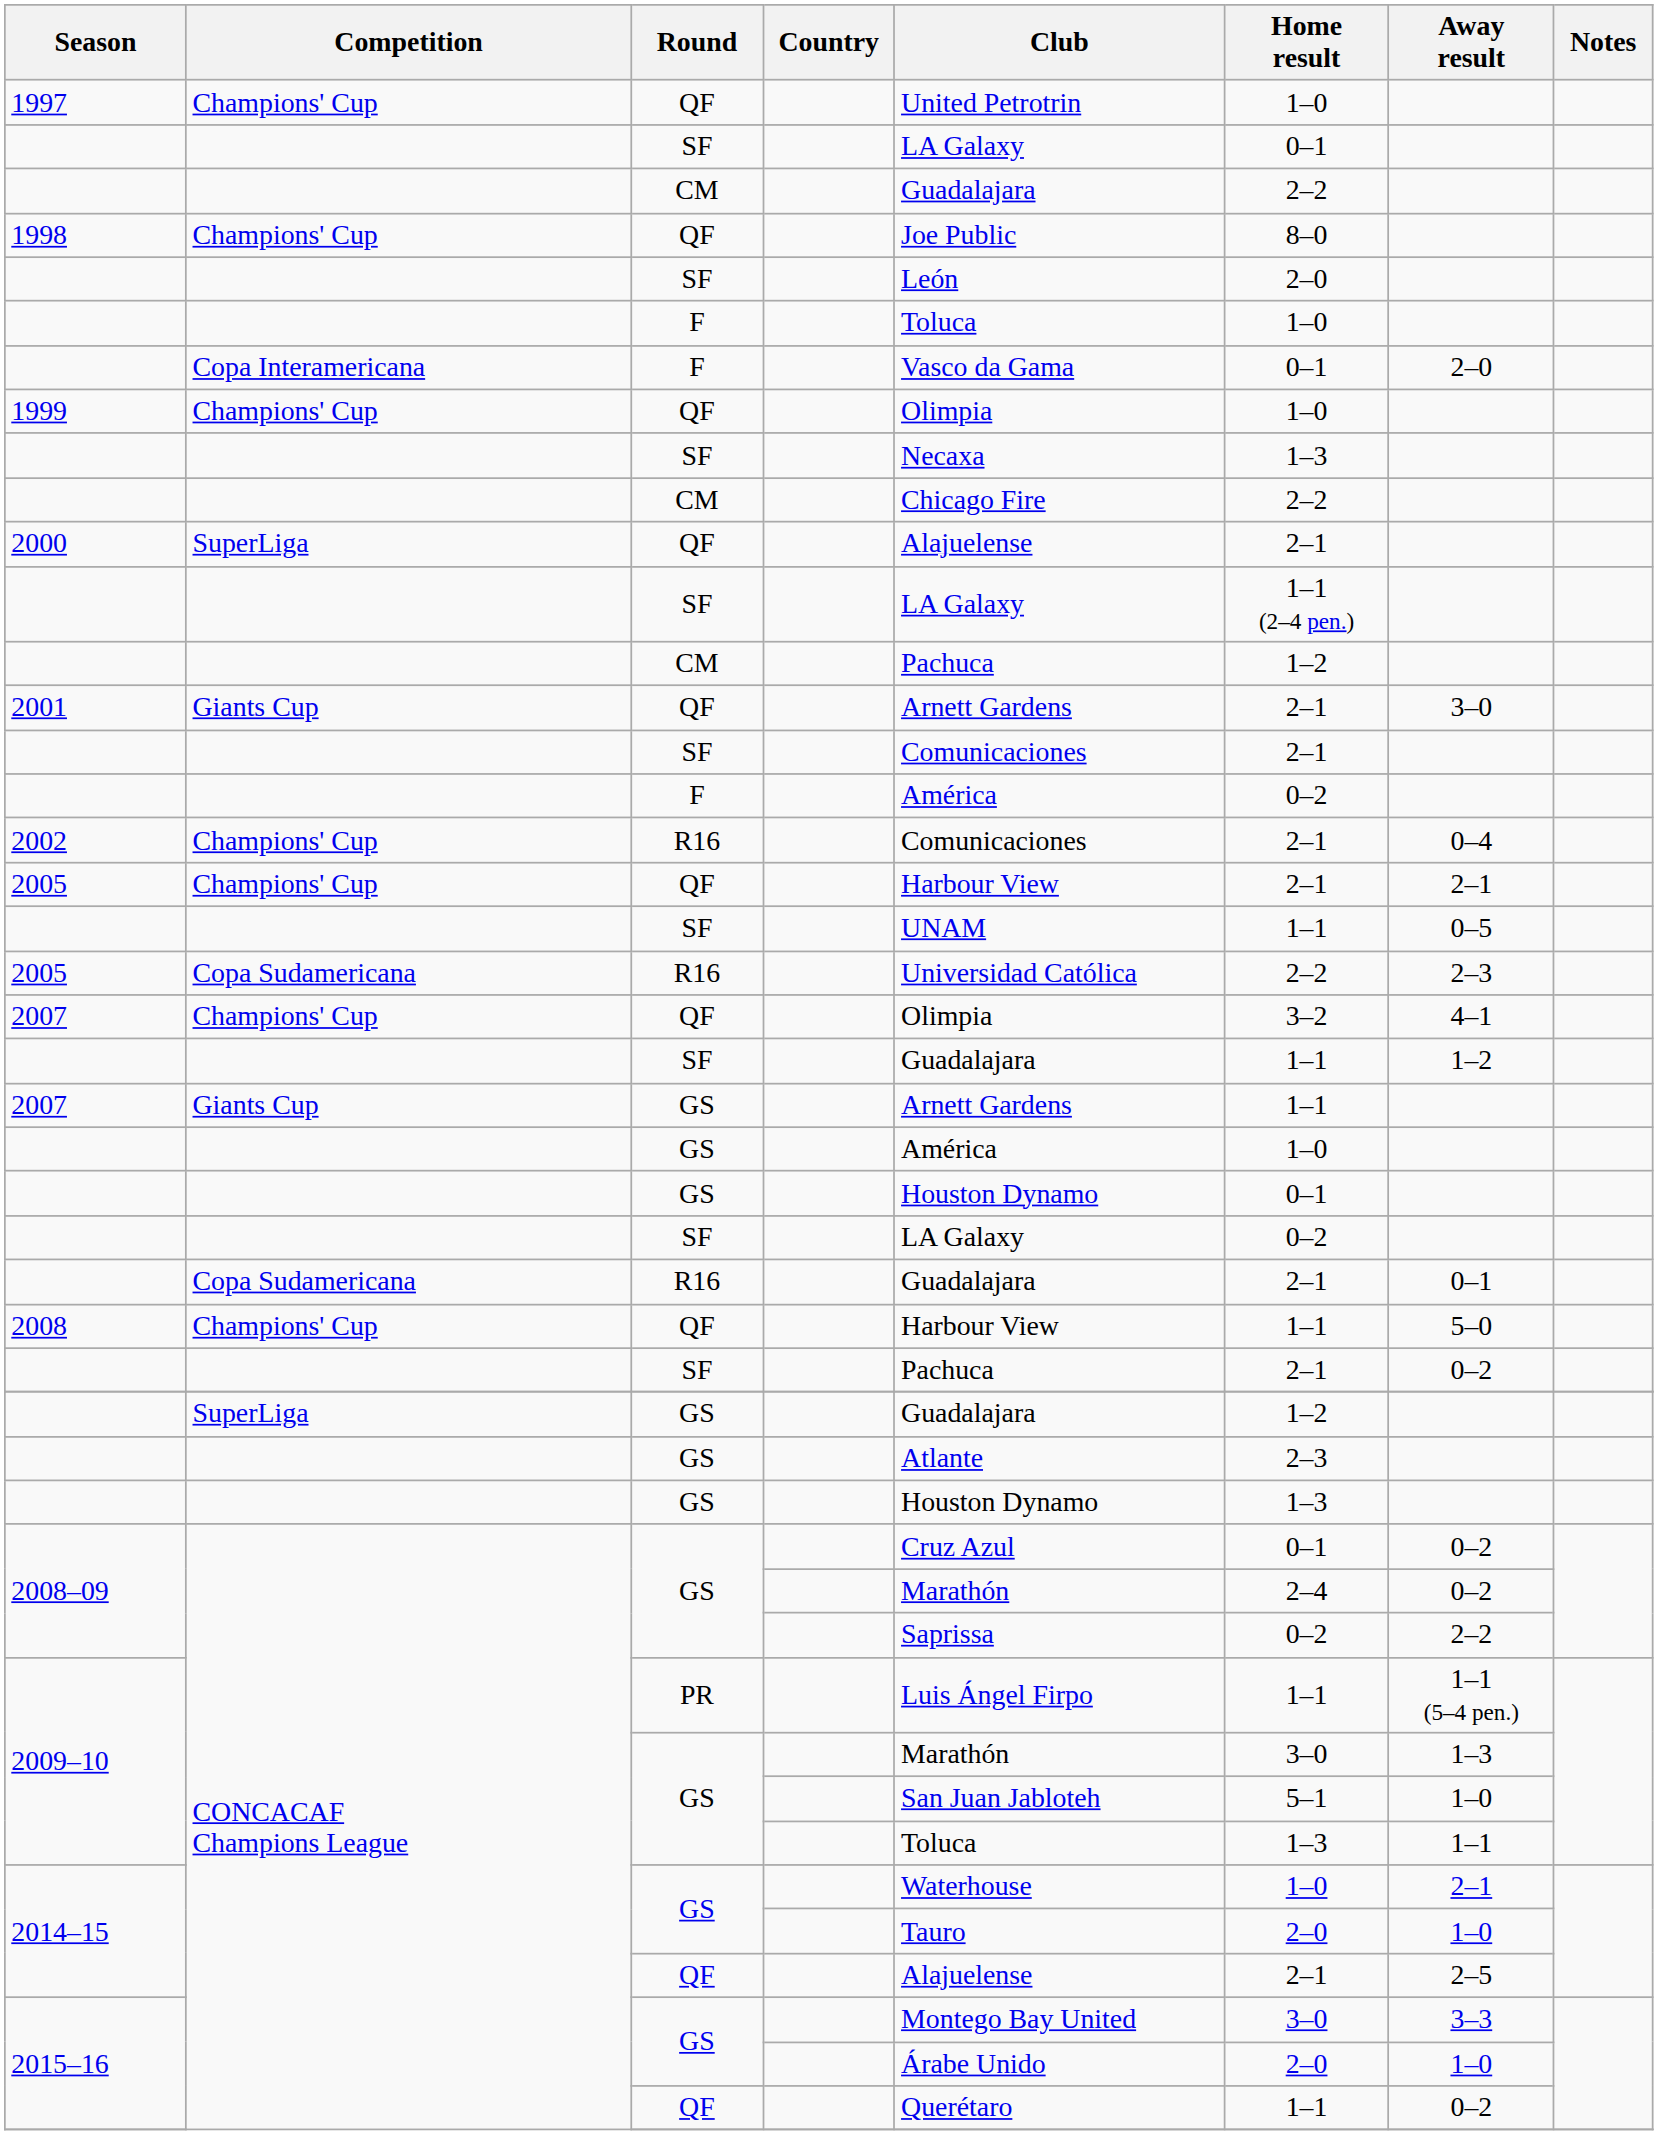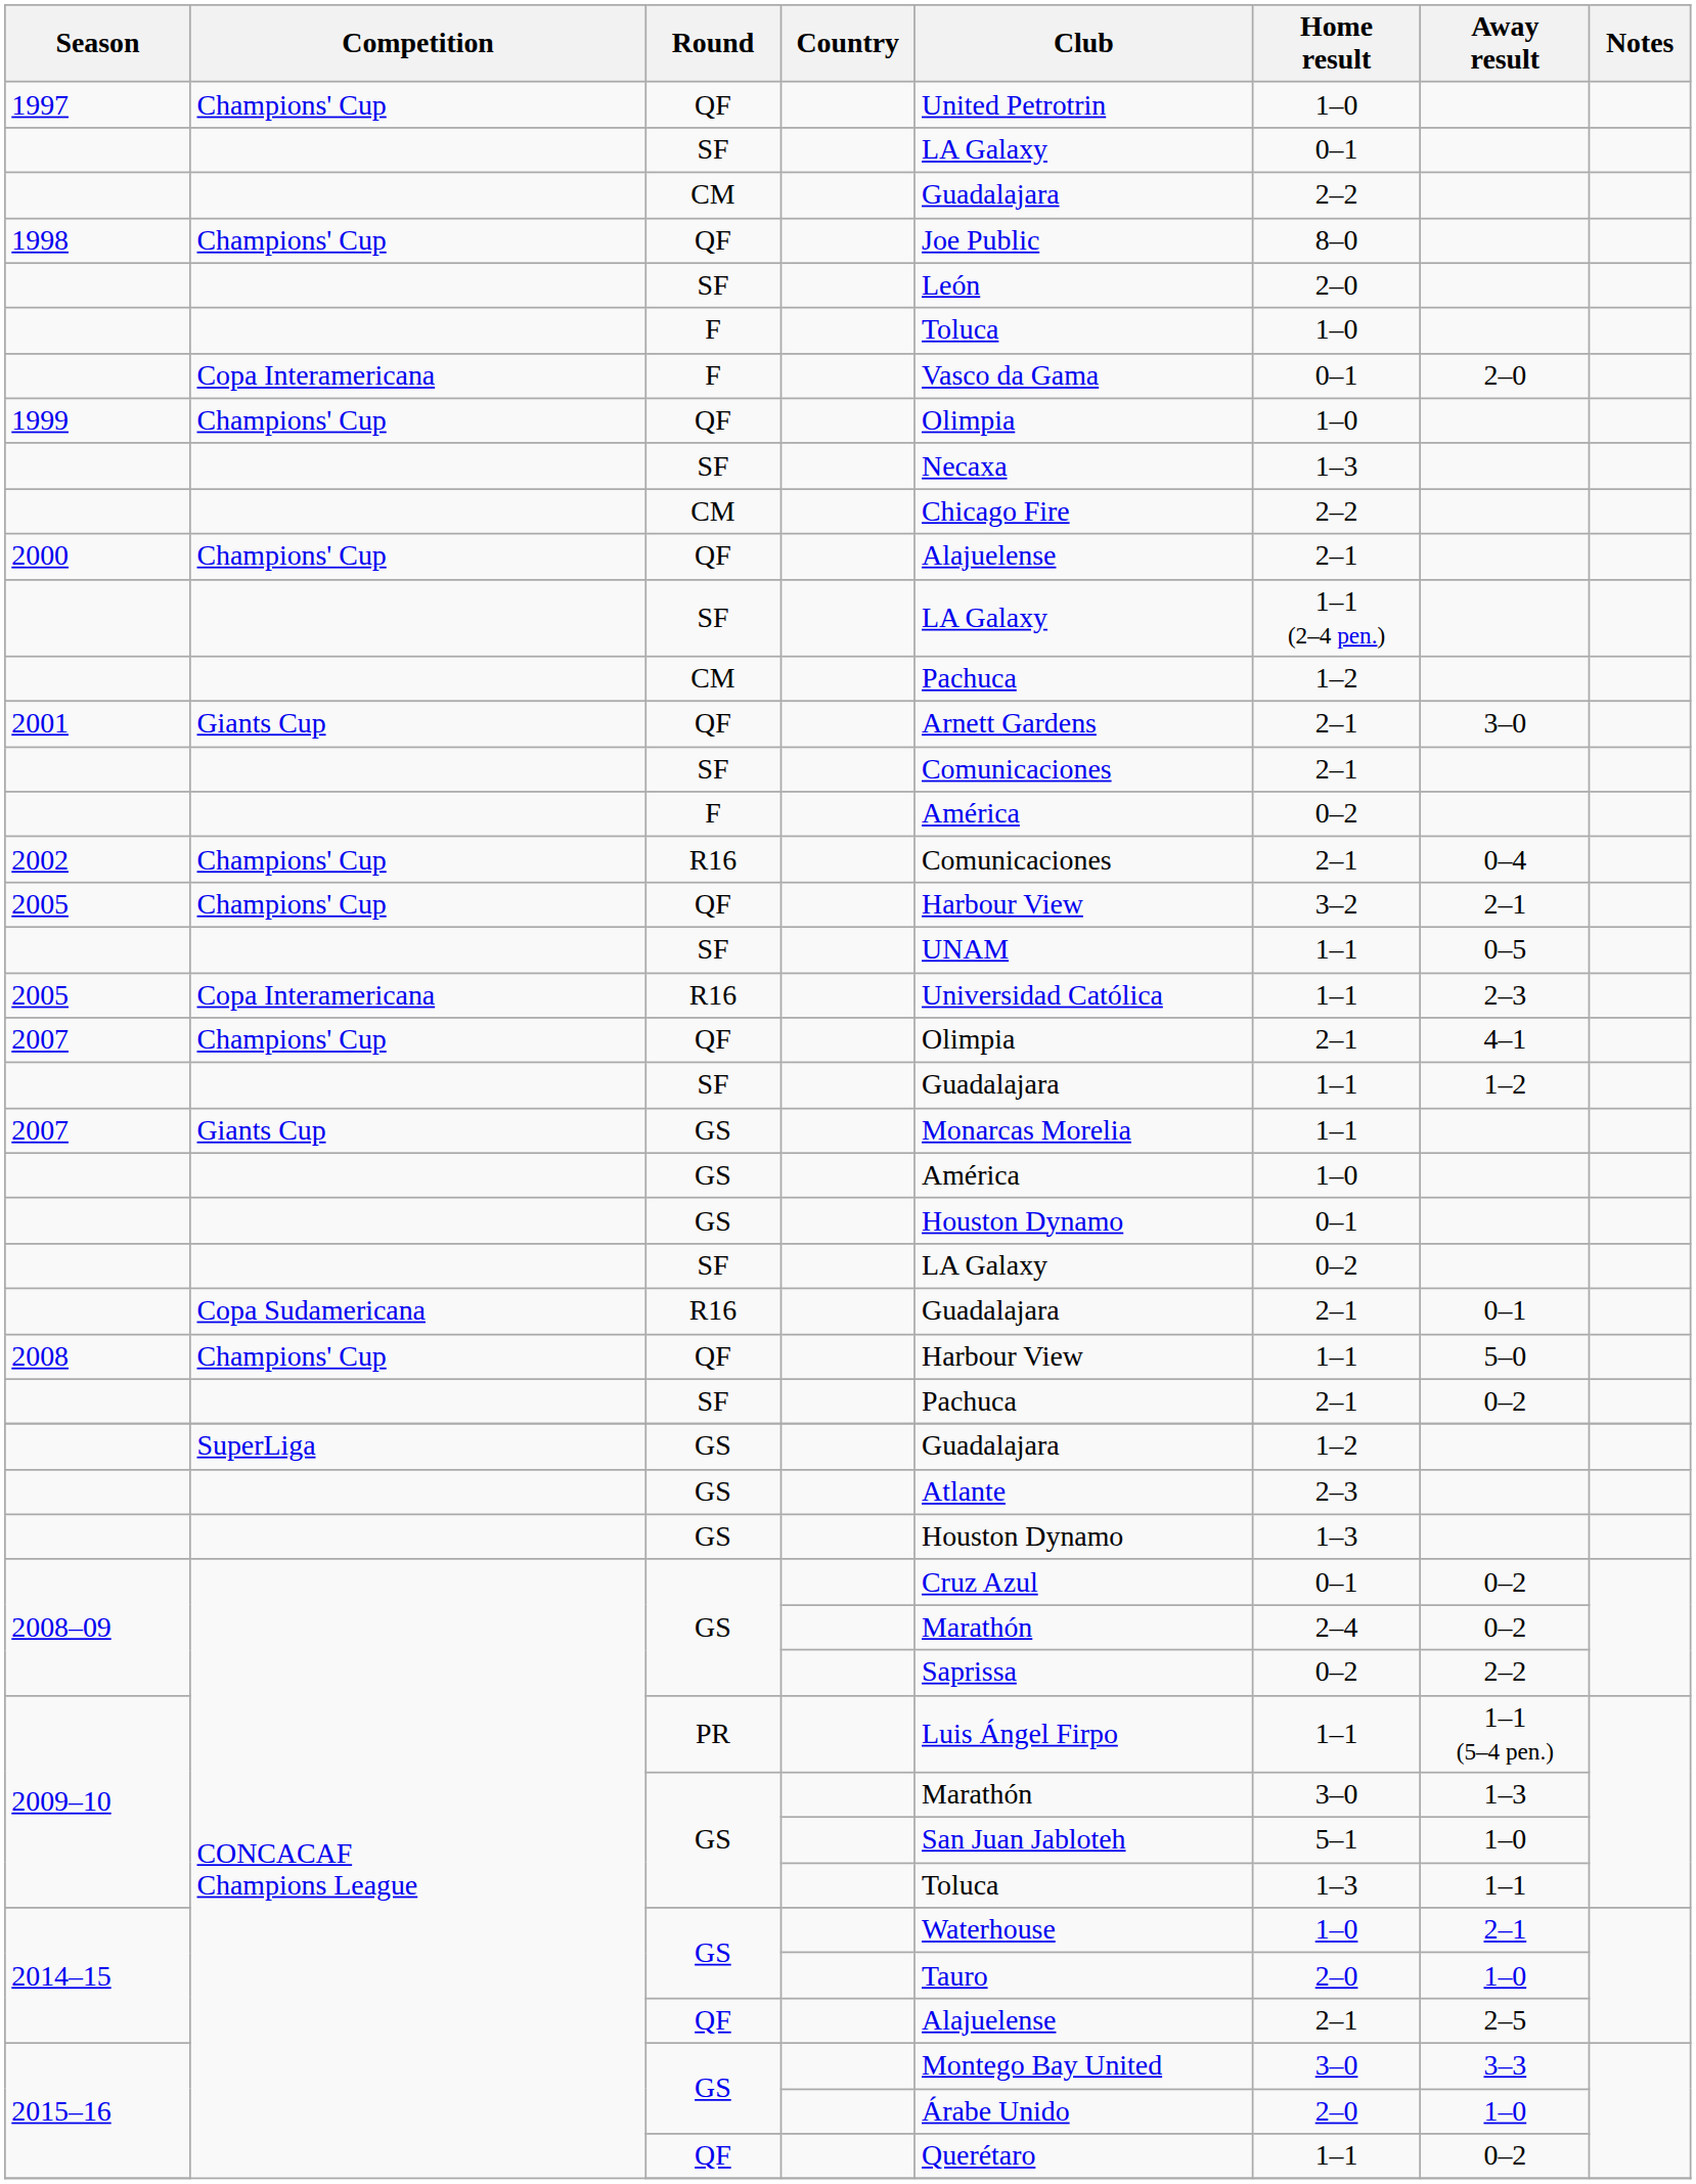2000 | Competition: SuperLiga -> Champions' Cup
2005 / QF | Home result: 2–1 -> 3–2
2005 / R16 | Competition: Copa Sudamericana -> Copa Interamericana
2005 / R16 | Home result: 2–2 -> 1–1
2007 / QF | Home result: 3–2 -> 2–1
2007 / GS | Club: Arnett Gardens -> Monarcas Morelia
